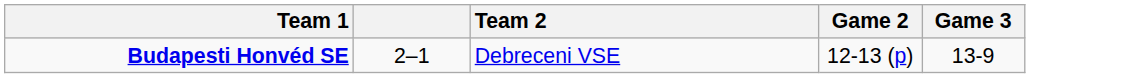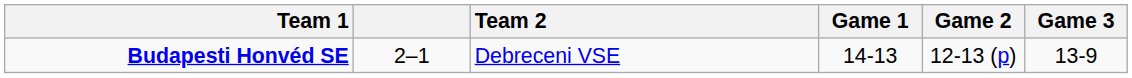+ column: Game 1 | 14-13
